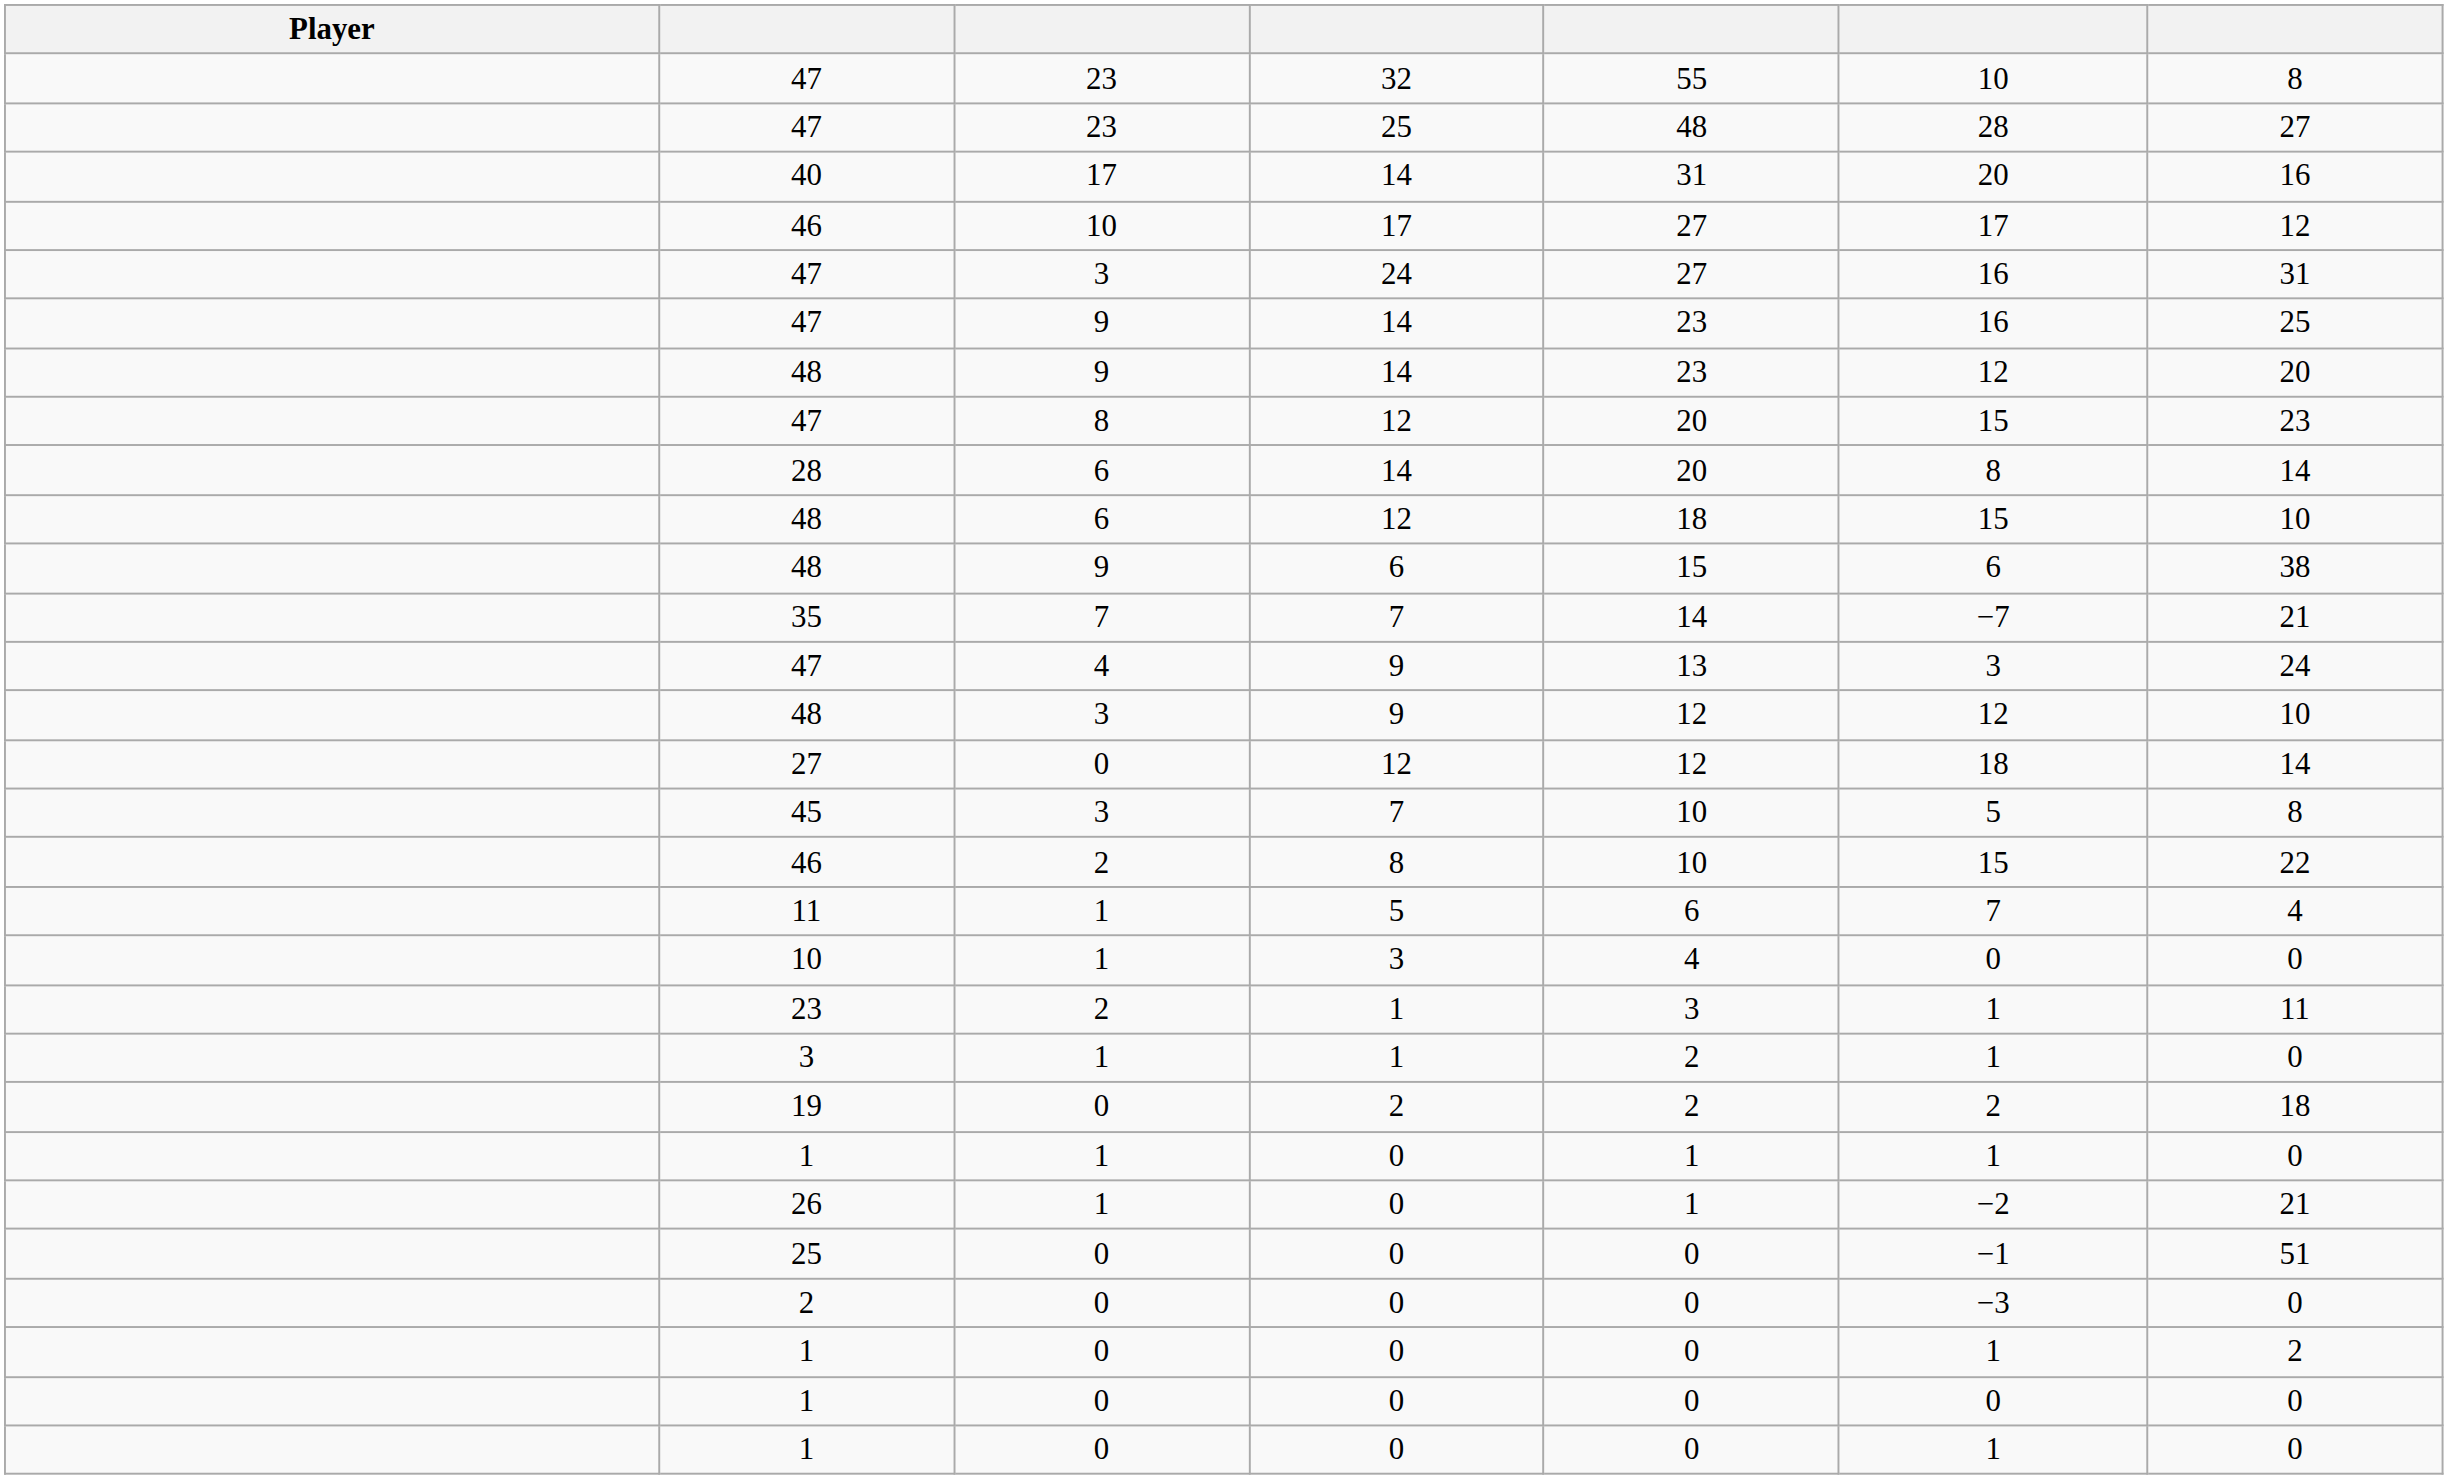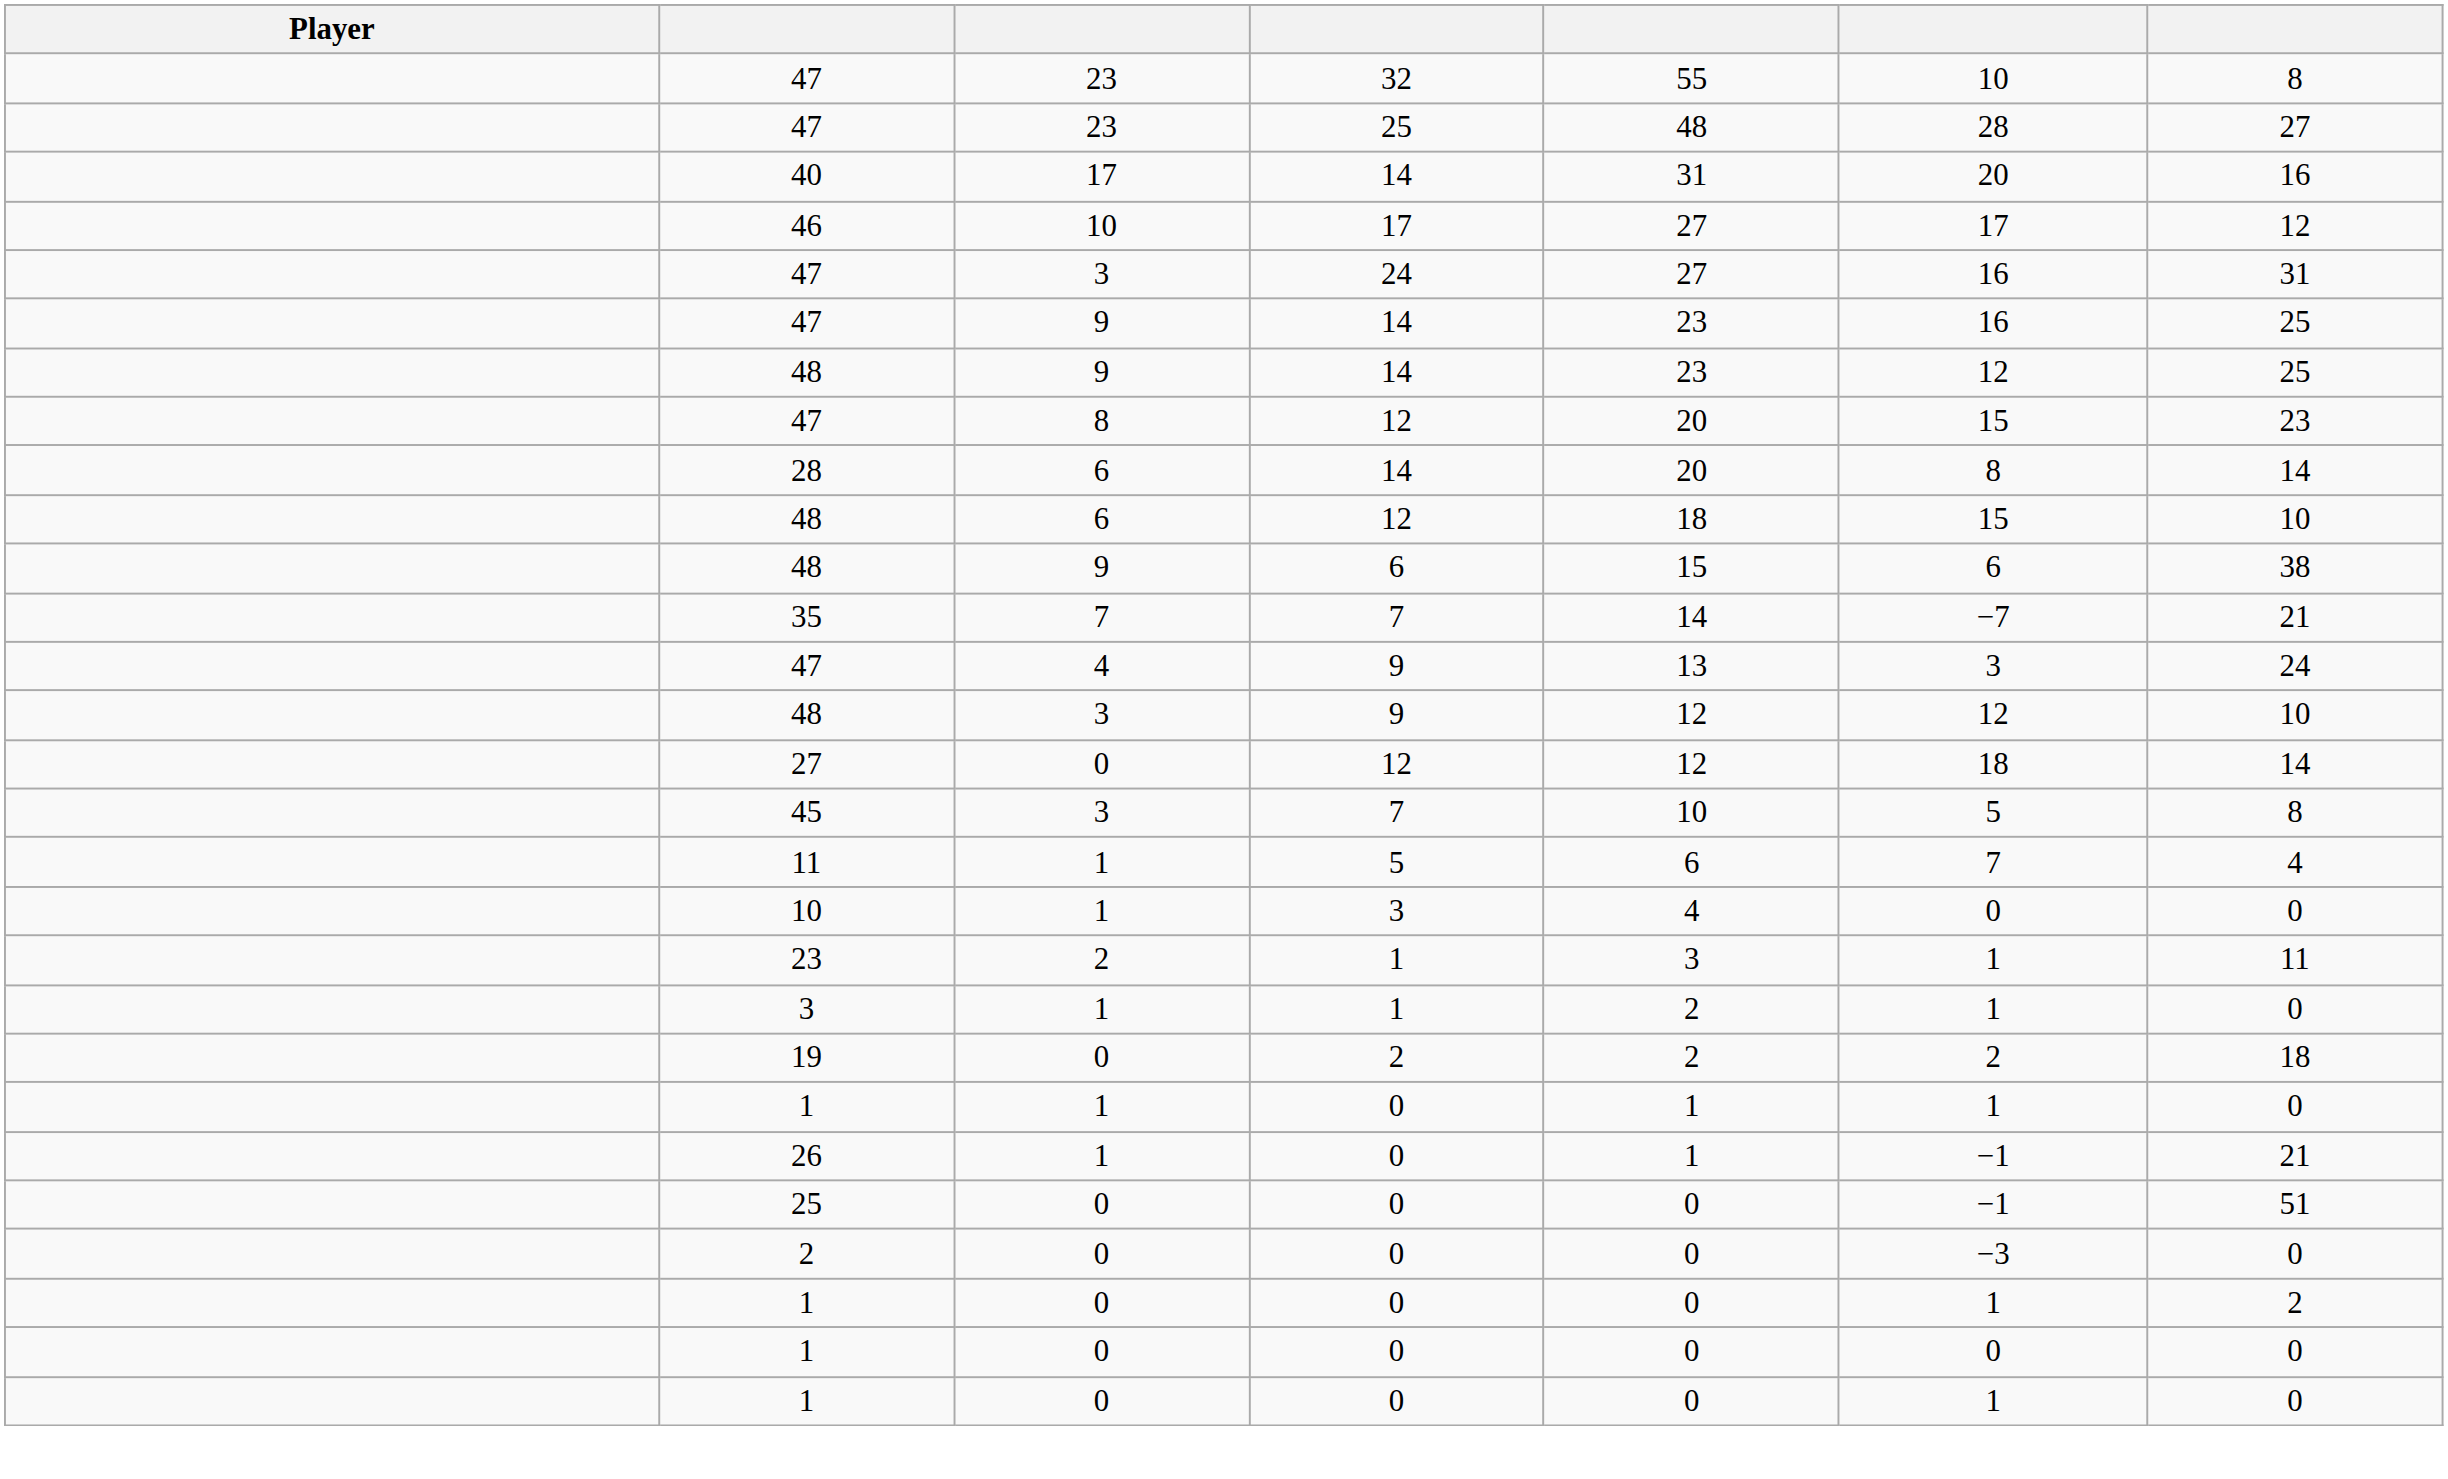48 / 14 | column 7: 20 -> 25
- row: 46 | 2 | 8 | 10 | 15 | 22
26 | column 6: −2 -> −1
